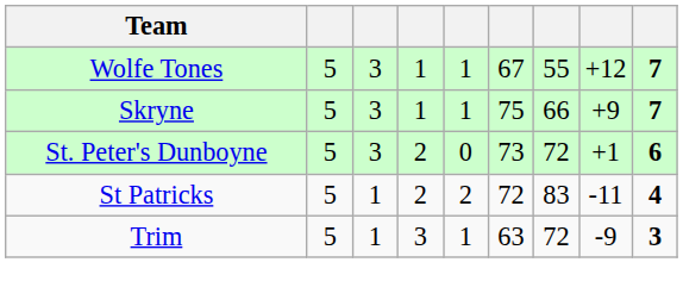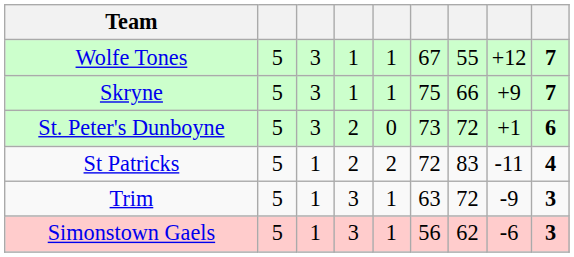+ row: Simonstown Gaels | 5 | 1 | 3 | 1 | 56 | 62 | -6 | 3
